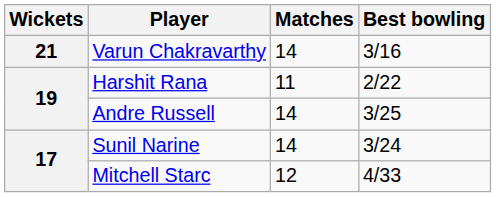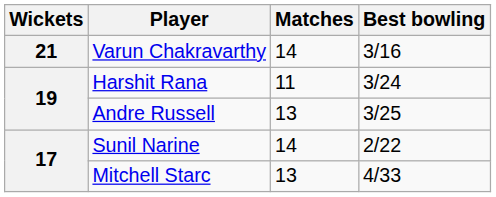Harshit Rana | Best bowling: 2/22 -> 3/24
Andre Russell | Matches: 14 -> 13
Sunil Narine | Best bowling: 3/24 -> 2/22
Mitchell Starc | Matches: 12 -> 13
